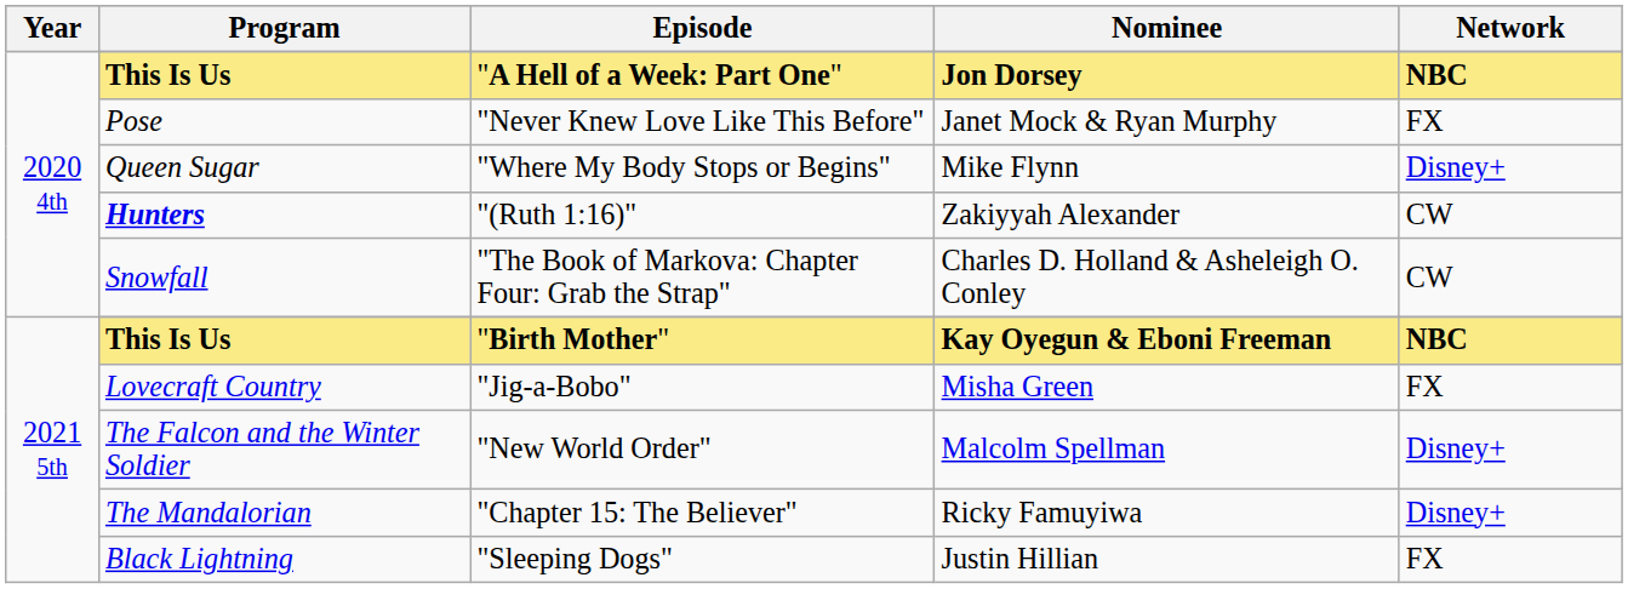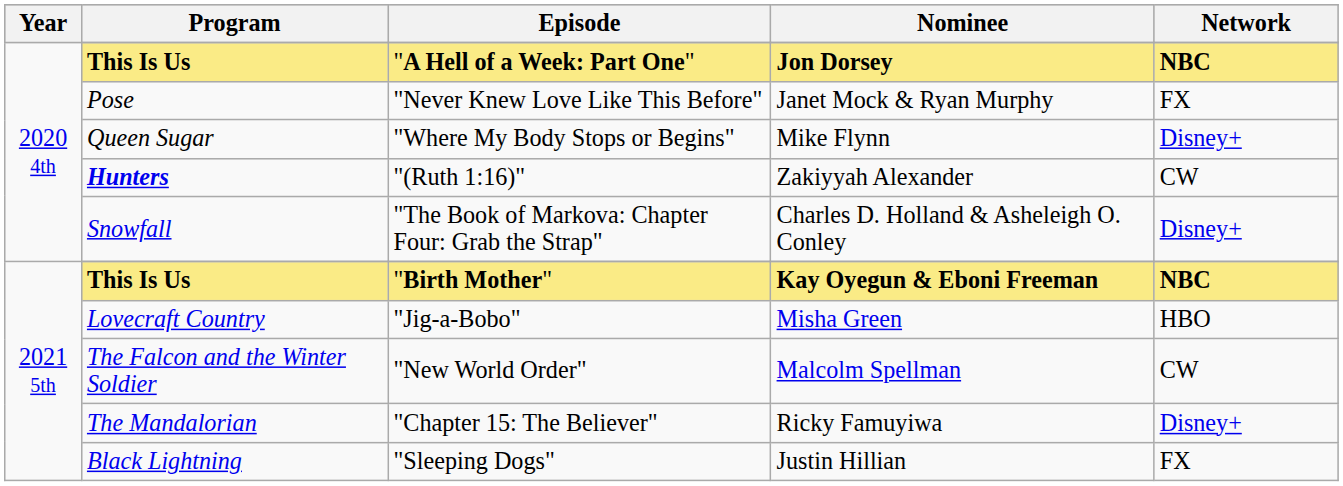"The Book of Markova: Chapter Four: Grab the Strap" | Network: CW -> Disney+
"Jig-a-Bobo" | Network: FX -> HBO
"New World Order" | Network: Disney+ -> CW
